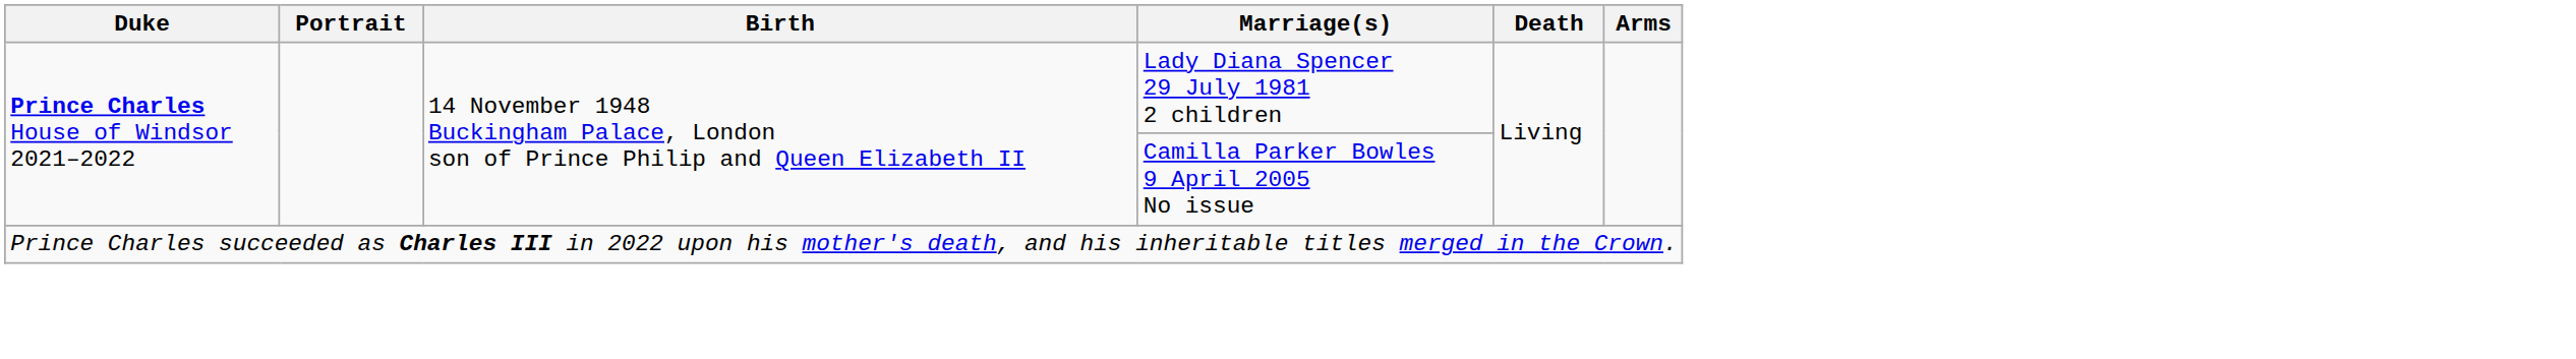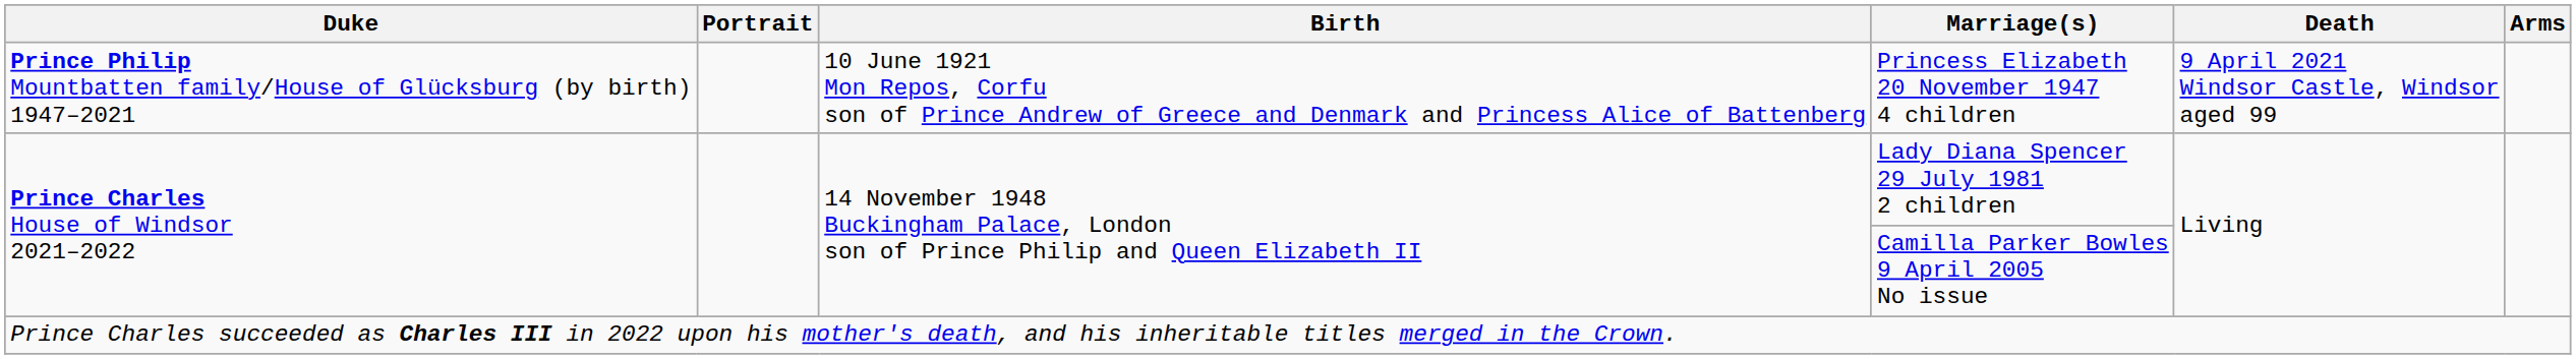+ row: Prince Philip Mountbatten family/House of Glücksburg (by birth) 1947–2021 | 10 June 1921 Mon Repos, Corfu son of Prince Andrew of Greece and Denmark and Princess Alice of Battenberg | Princess Elizabeth 20 November 1947 4 children | 9 April 2021 Windsor Castle, Windsor aged 99
